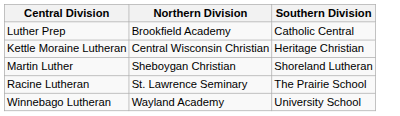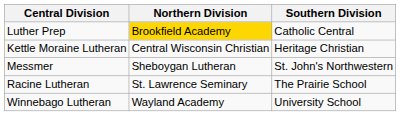Luther Prep | Northern Division: no background -> gold background
- row: Martin Luther | Sheboygan Christian | Shoreland Lutheran
+ row: Messmer | Sheboygan Lutheran | St. John's Northwestern
